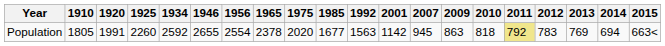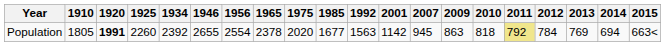Population | 1920: normal -> bold
Population | 1934: 2592 -> 2392
Population | 2012: 783 -> 784
